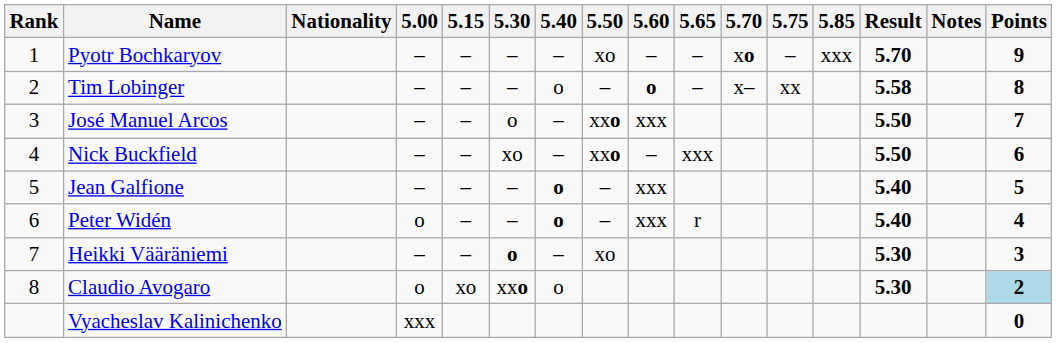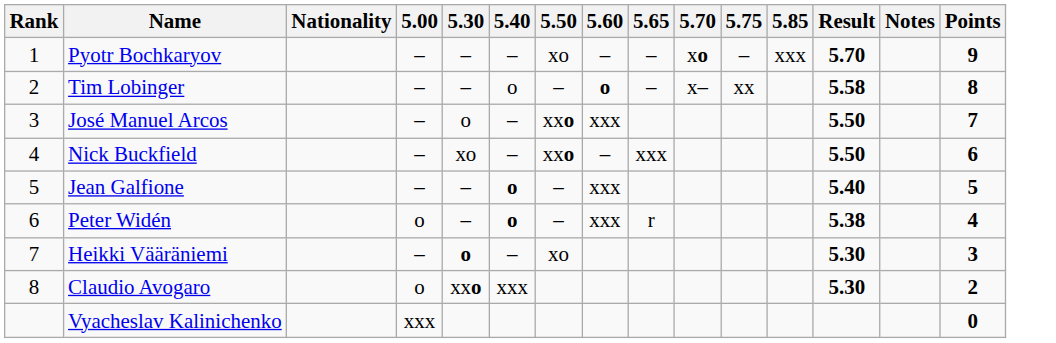- column: 5.15 | – | – | – | – | – | – | – | xo
Peter Widén | Result: 5.40 -> 5.38
Claudio Avogaro | 5.40: o -> xxx
Claudio Avogaro | Points: lightblue background -> no background
